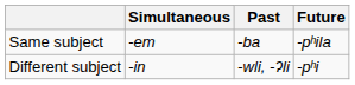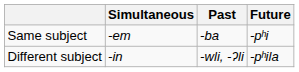Same subject | Future: -pʰila -> -pʰi
Different subject | Future: -pʰi -> -pʰila
